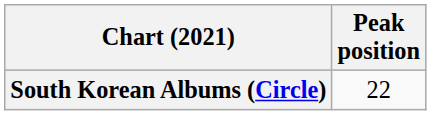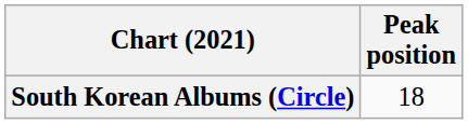South Korean Albums (Circle) | Peak position: 22 -> 18
